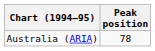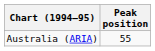Australia (ARIA) | Peak position: 78 -> 55
